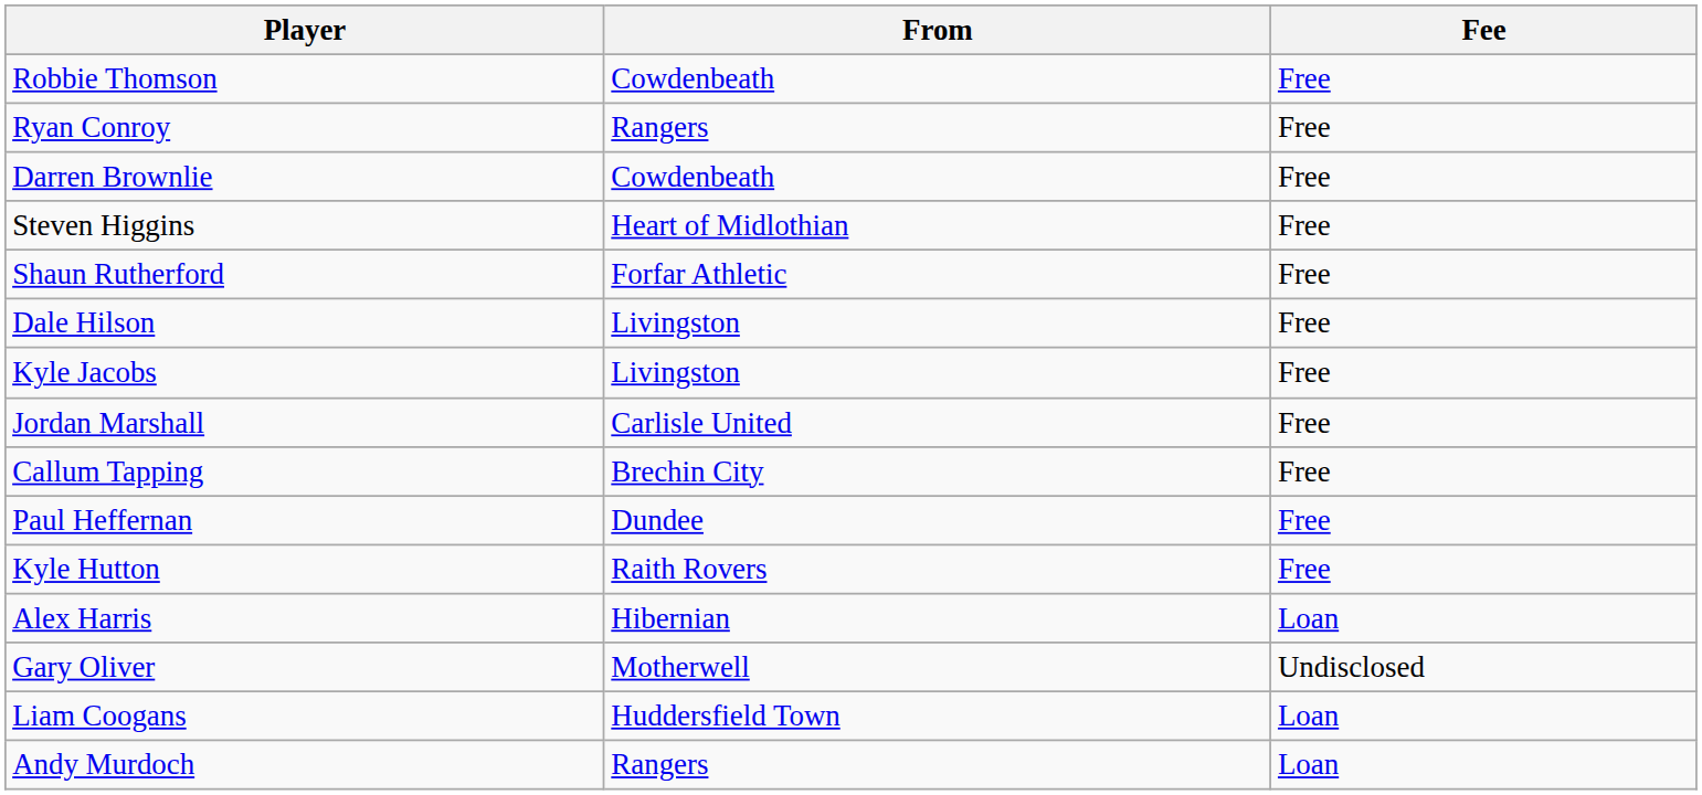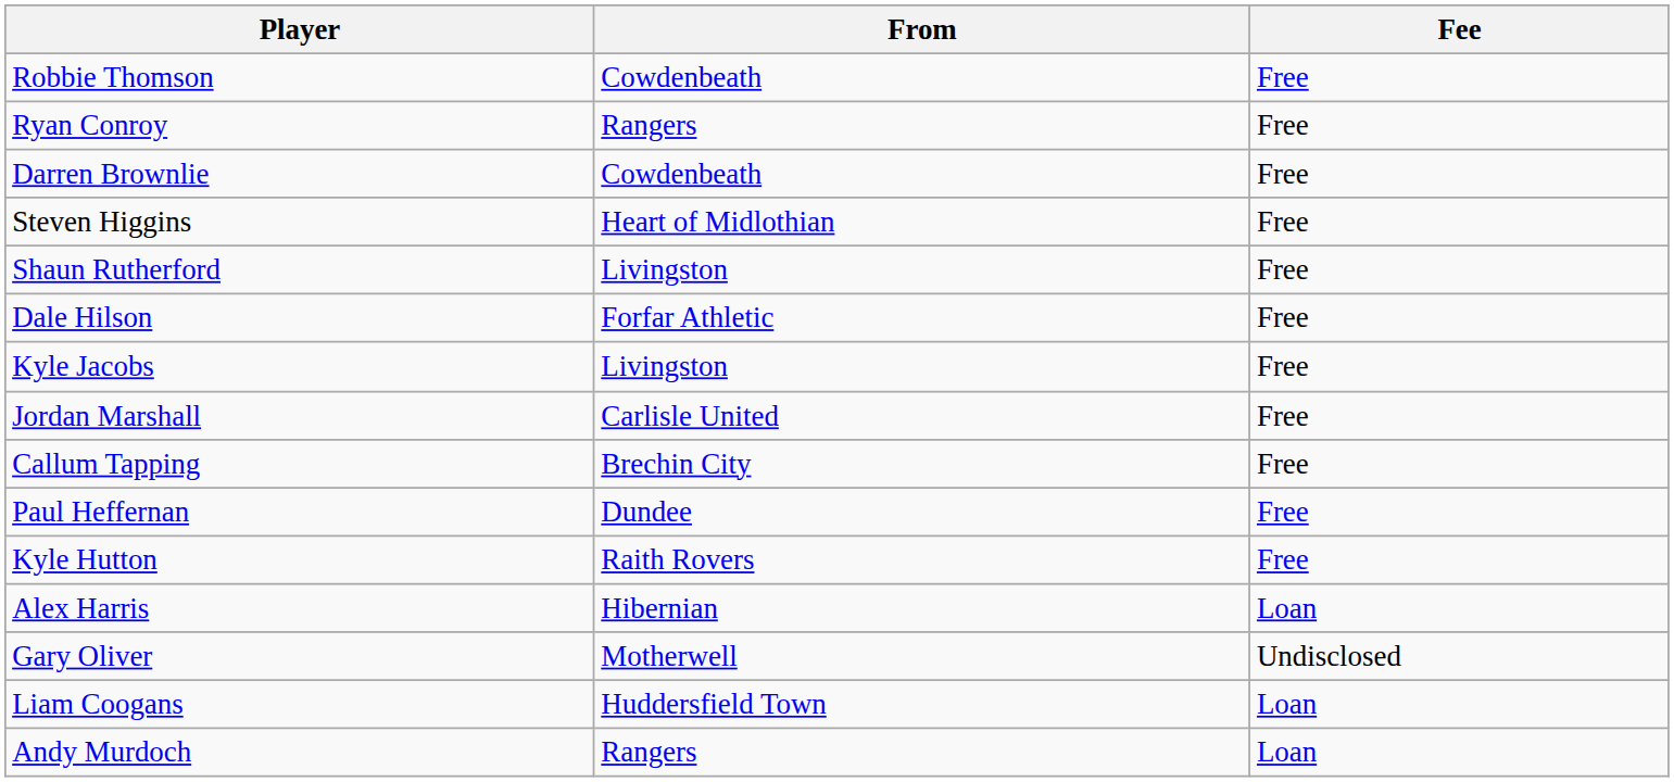Shaun Rutherford | From: Forfar Athletic -> Livingston
Dale Hilson | From: Livingston -> Forfar Athletic
